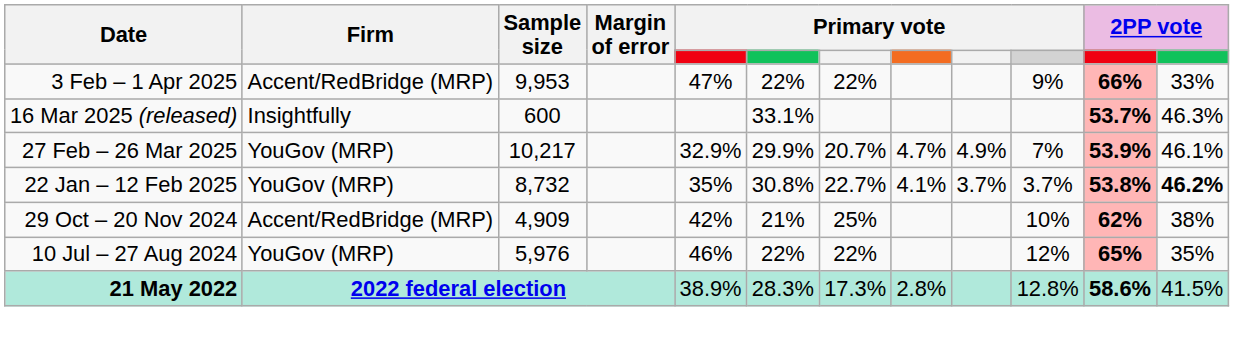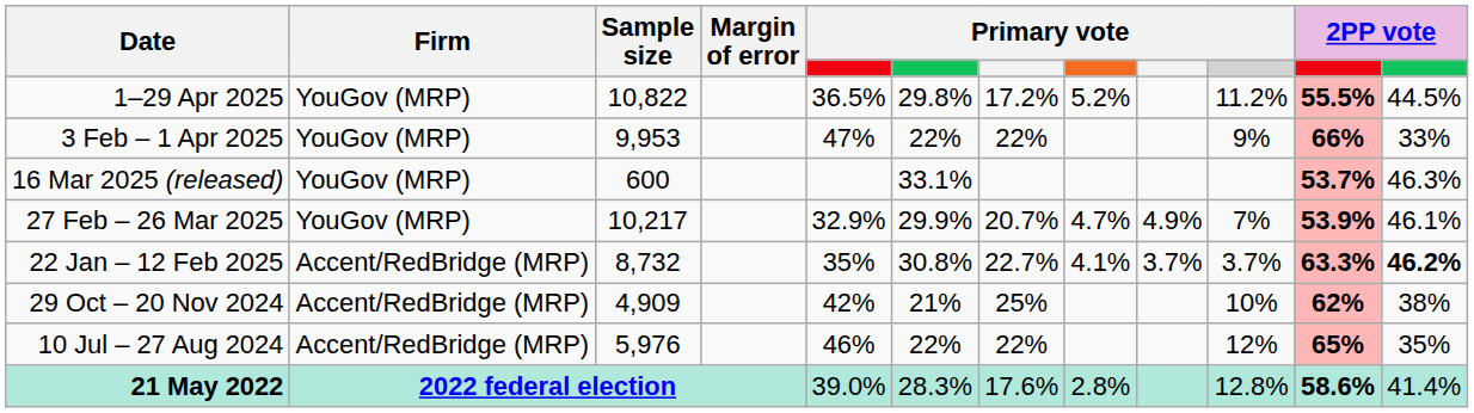+ row: 1–29 Apr 2025 | YouGov (MRP) | 10,822 | 36.5% | 29.8% | 17.2% | 5.2% | 11.2% | 55.5% | 44.5%
3 Feb – 1 Apr 2025 | Firm: Accent/RedBridge (MRP) -> YouGov (MRP)
16 Mar 2025 (released) | Firm: Insightfully -> YouGov (MRP)
22 Jan – 12 Feb 2025 | Firm: YouGov (MRP) -> Accent/RedBridge (MRP)
22 Jan – 12 Feb 2025 | column 11: 53.8% -> 63.3%
10 Jul – 27 Aug 2024 | Firm: YouGov (MRP) -> Accent/RedBridge (MRP)
21 May 2022 | column 5: 38.9% -> 39.0%
21 May 2022 | column 7: 17.3% -> 17.6%
21 May 2022 | column 12: 41.5% -> 41.4%
